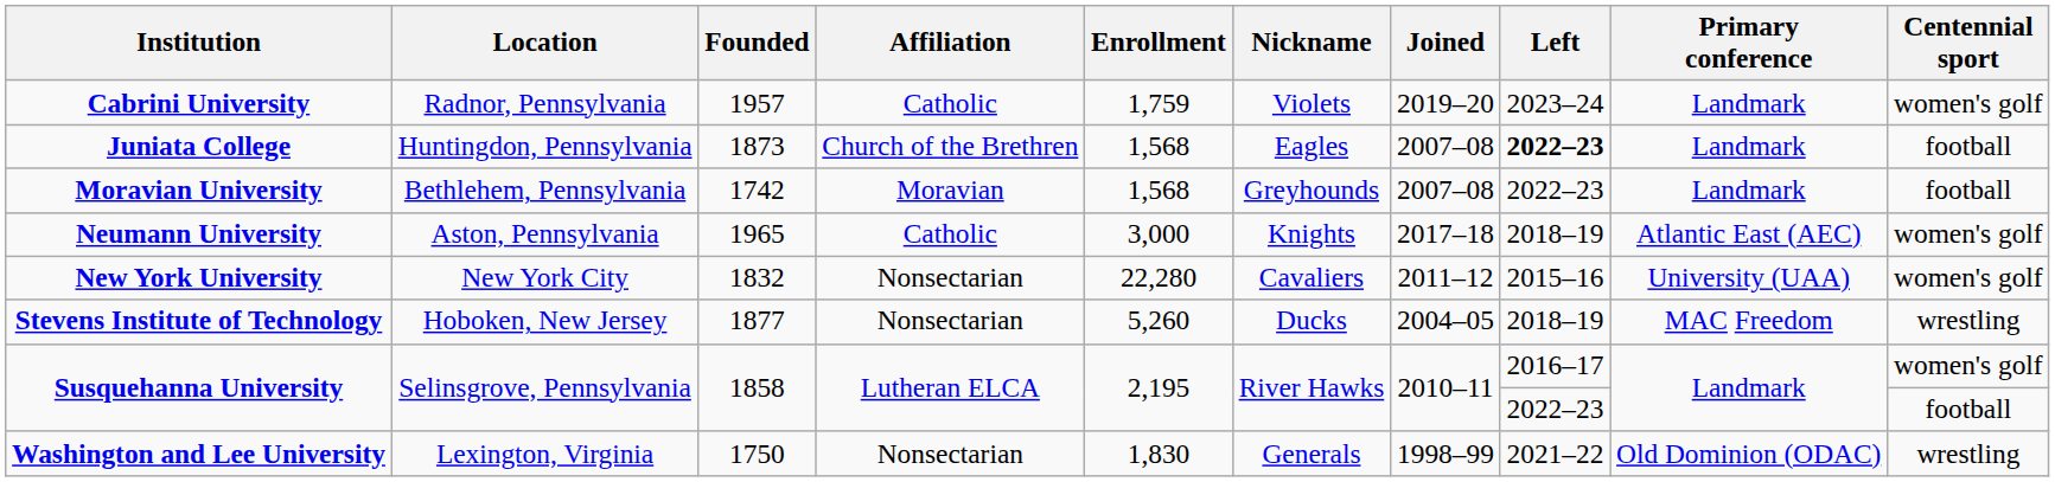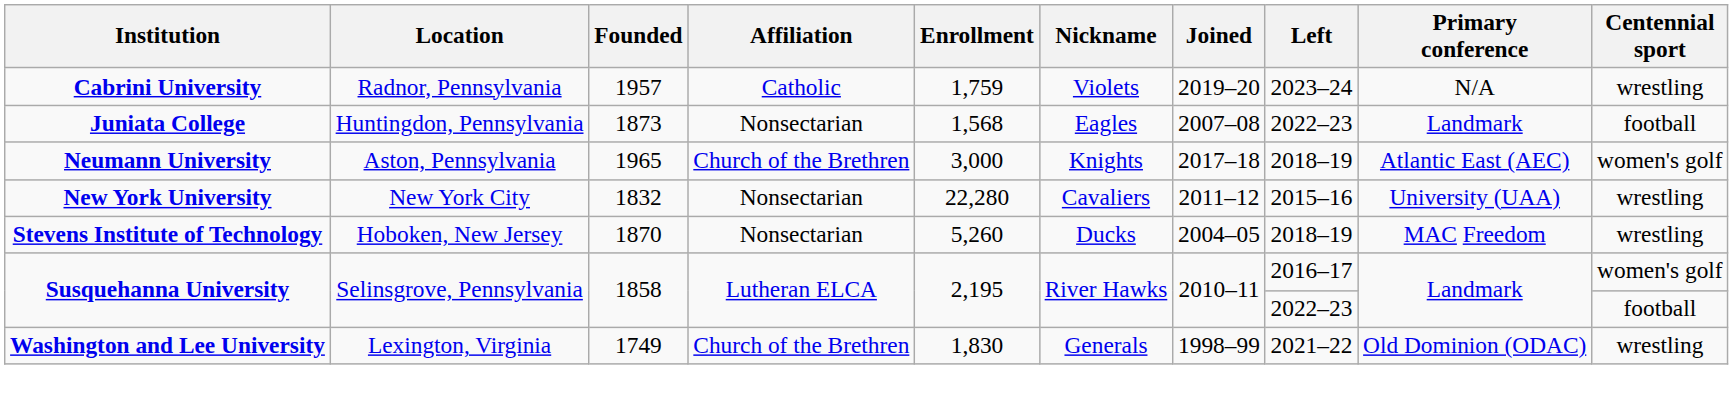Cabrini University | Primary conference: Landmark -> N/A
Cabrini University | Centennial sport: women's golf -> wrestling
Juniata College | Affiliation: Church of the Brethren -> Nonsectarian
Juniata College | Left: bold -> normal
- row: Moravian University | Bethlehem, Pennsylvania | 1742 | Moravian | 1,568 | Greyhounds | 2007–08 | 2022–23 | Landmark | football
Neumann University | Affiliation: Catholic -> Church of the Brethren
New York University | Centennial sport: women's golf -> wrestling
Stevens Institute of Technology | Founded: 1877 -> 1870
Washington and Lee University | Founded: 1750 -> 1749
Washington and Lee University | Affiliation: Nonsectarian -> Church of the Brethren
